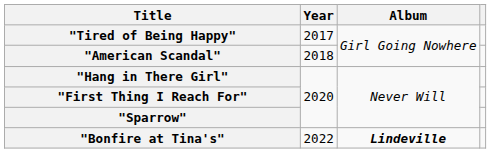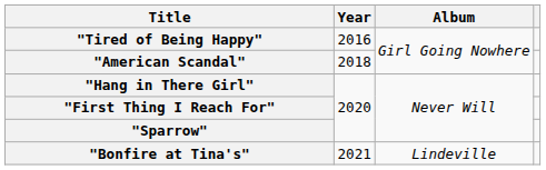"Tired of Being Happy" | Year: 2017 -> 2016
"Bonfire at Tina's" | Year: 2022 -> 2021
"Bonfire at Tina's" | Album: bold -> normal
